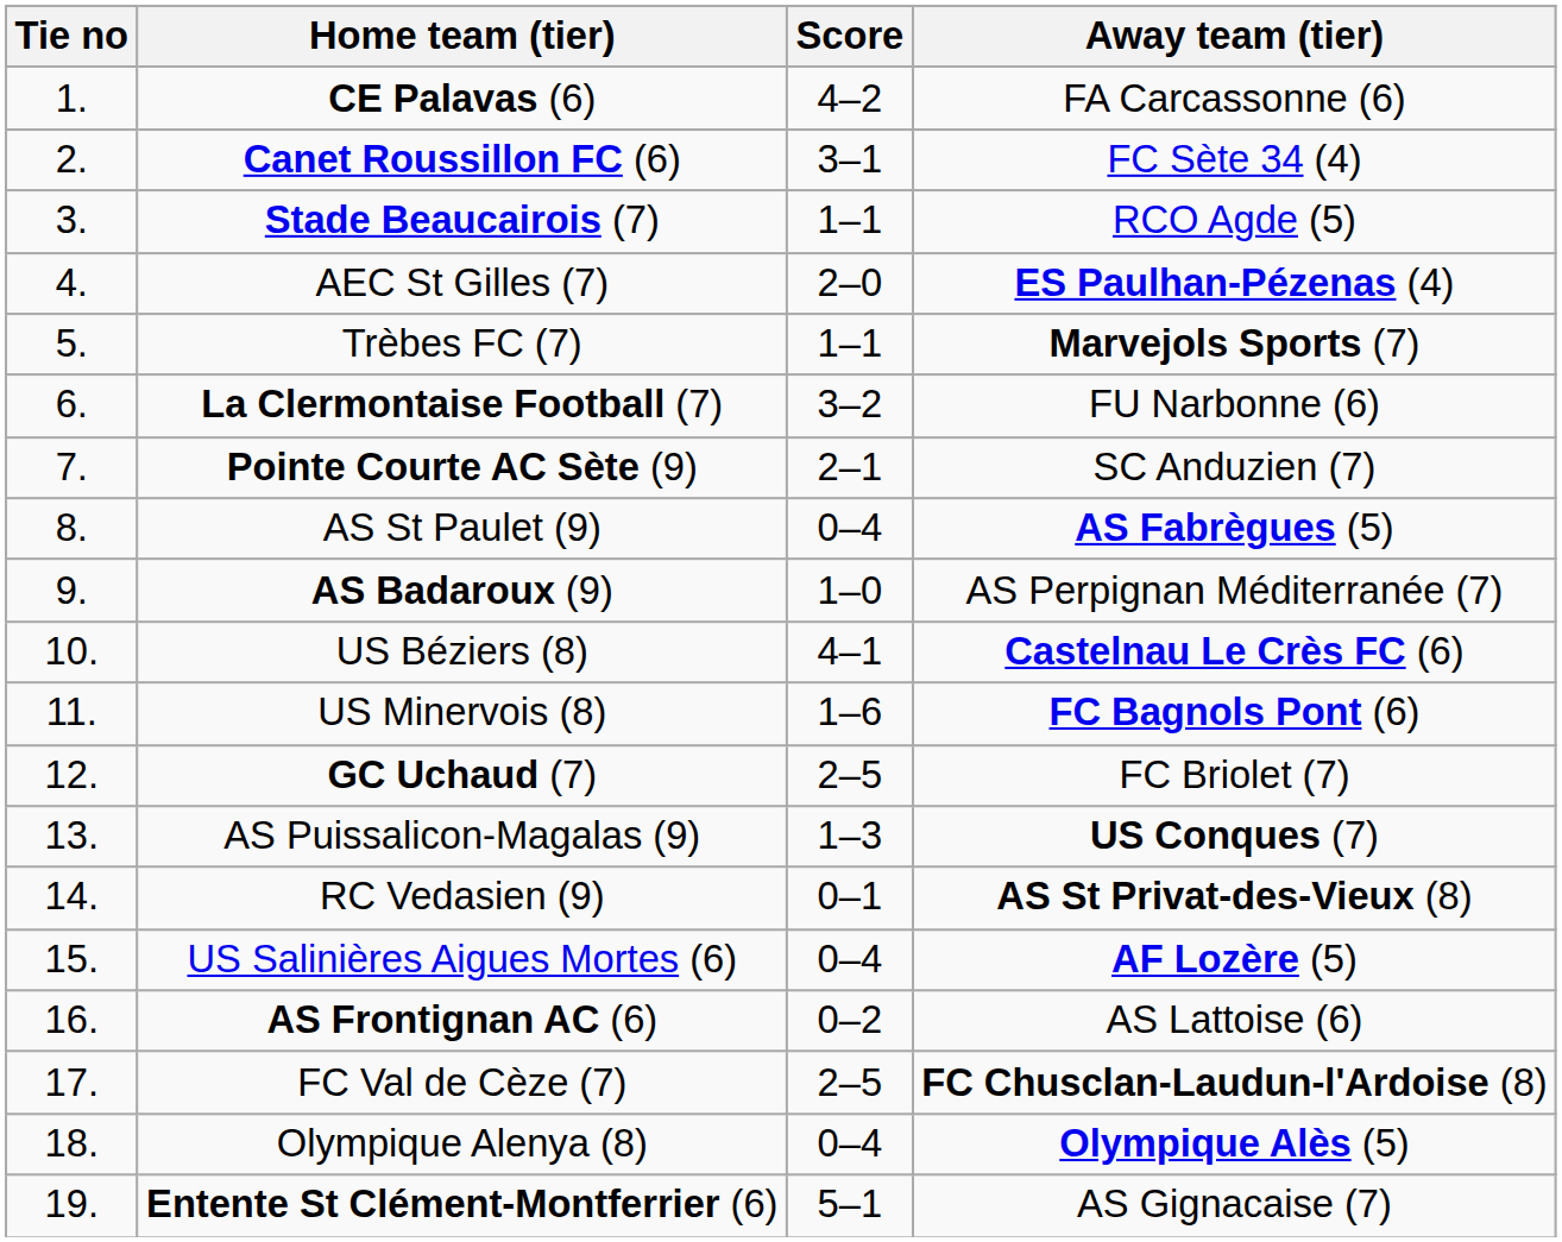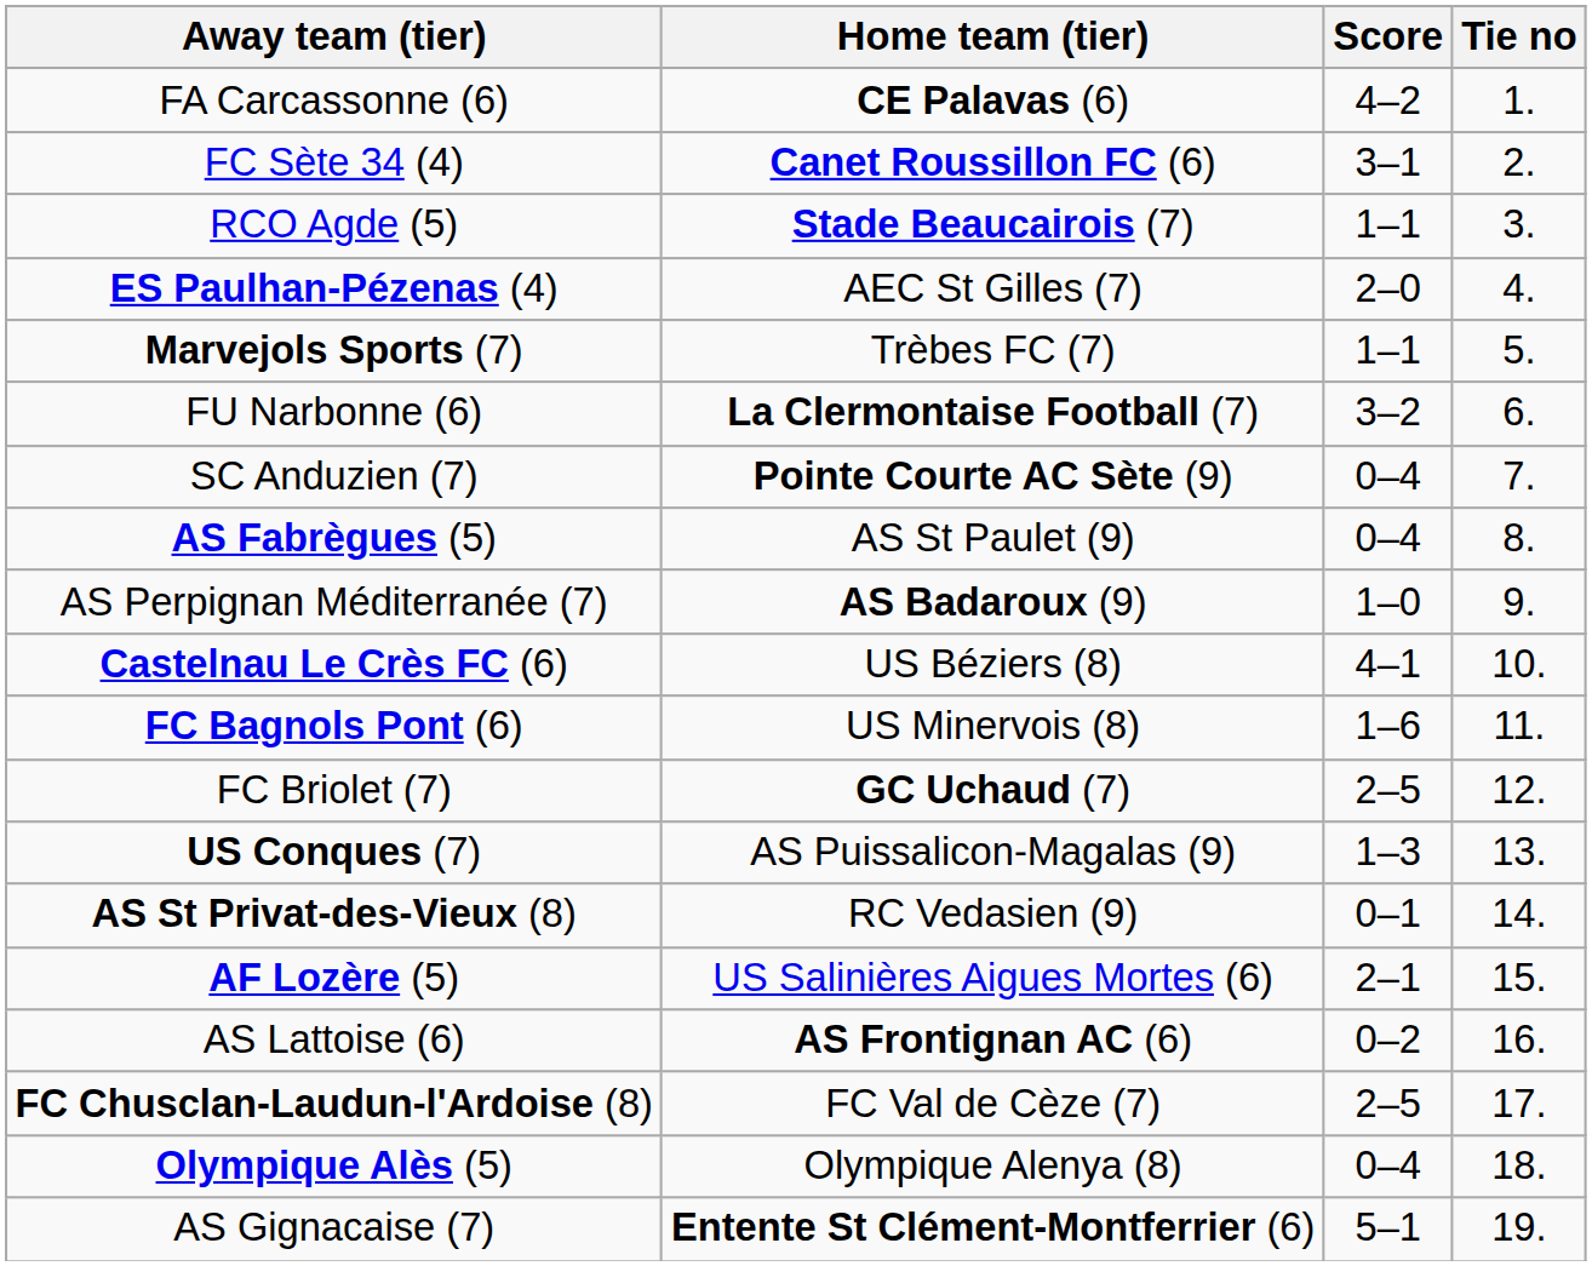columns swapped: Tie no <-> Away team (tier)
Pointe Courte AC Sète (9) | Score: 2–1 -> 0–4
US Salinières Aigues Mortes (6) | Score: 0–4 -> 2–1
